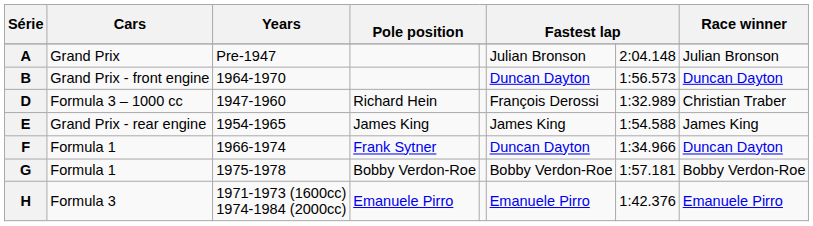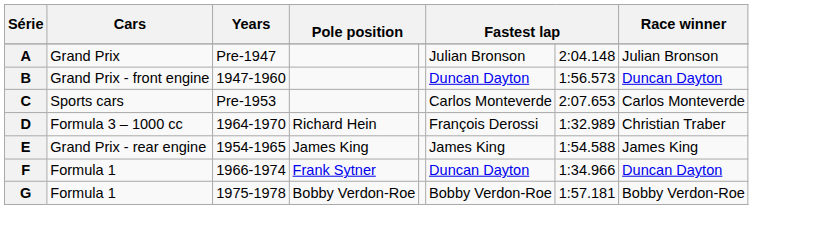B | Years: 1964-1970 -> 1947-1960
+ row: C | Sports cars | Pre-1953 | Carlos Monteverde | 2:07.653 | Carlos Monteverde
D | Years: 1947-1960 -> 1964-1970
- row: H | Formula 3 | 1971-1973 (1600cc) 1974-1984 (2000cc) | Emanuele Pirro | Emanuele Pirro | 1:42.376 | Emanuele Pirro
